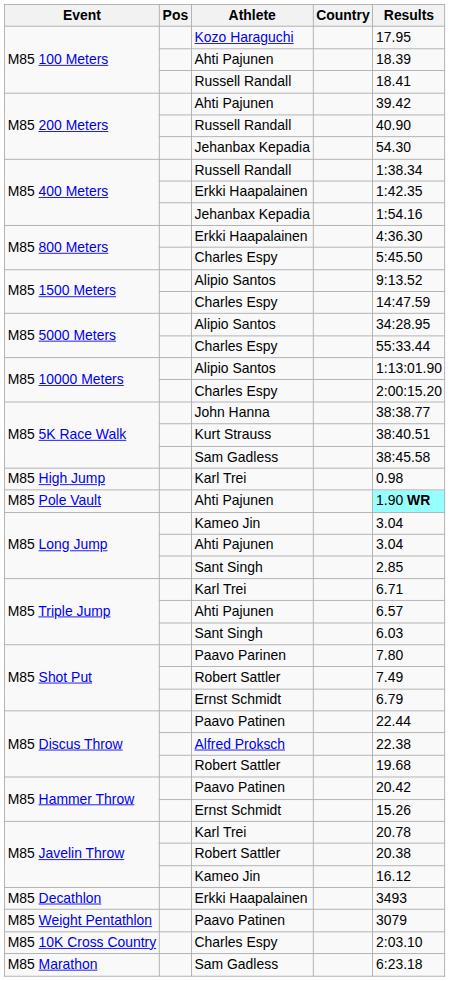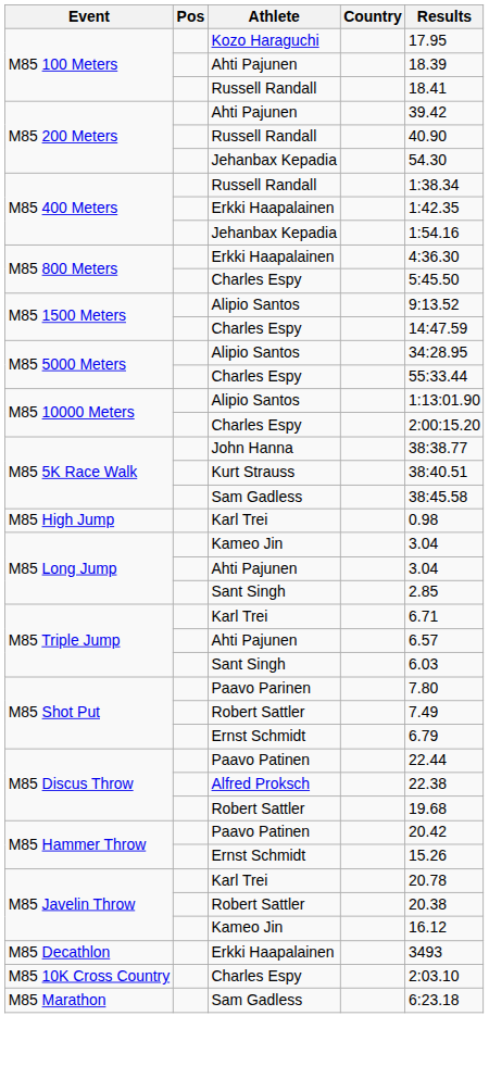- row: M85 Pole Vault | Ahti Pajunen | 1.90 WR
- row: M85 Weight Pentathlon | Paavo Patinen | 3079
